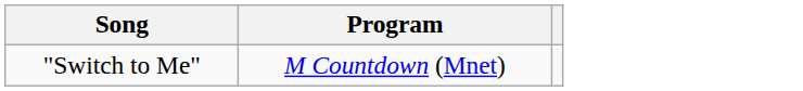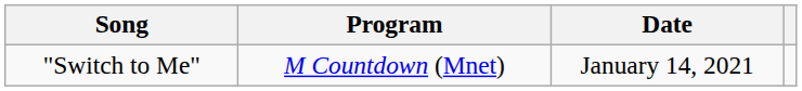+ column: Date | January 14, 2021
